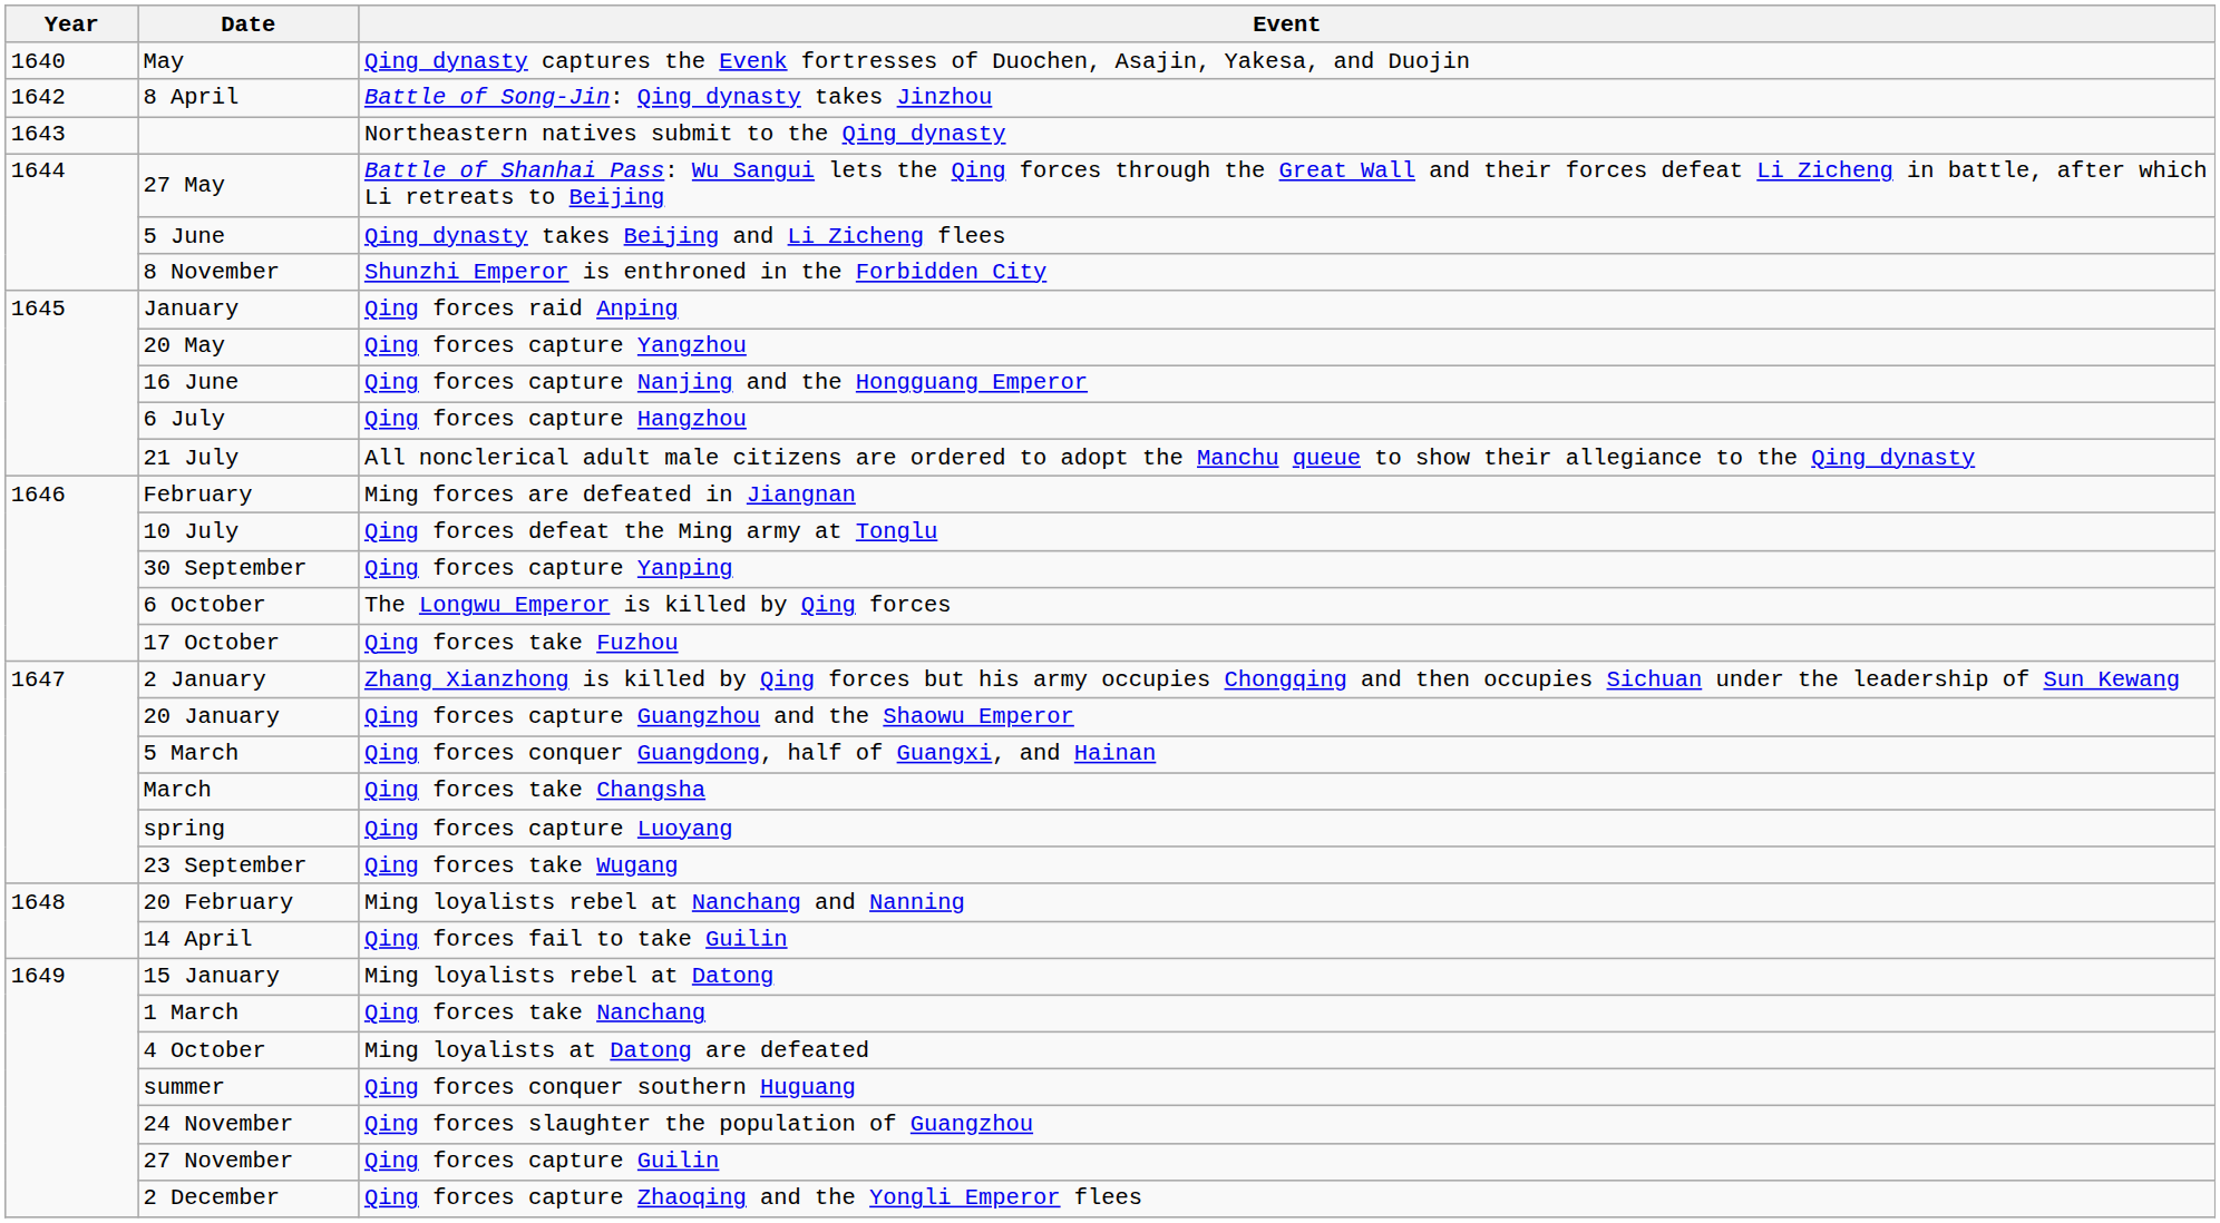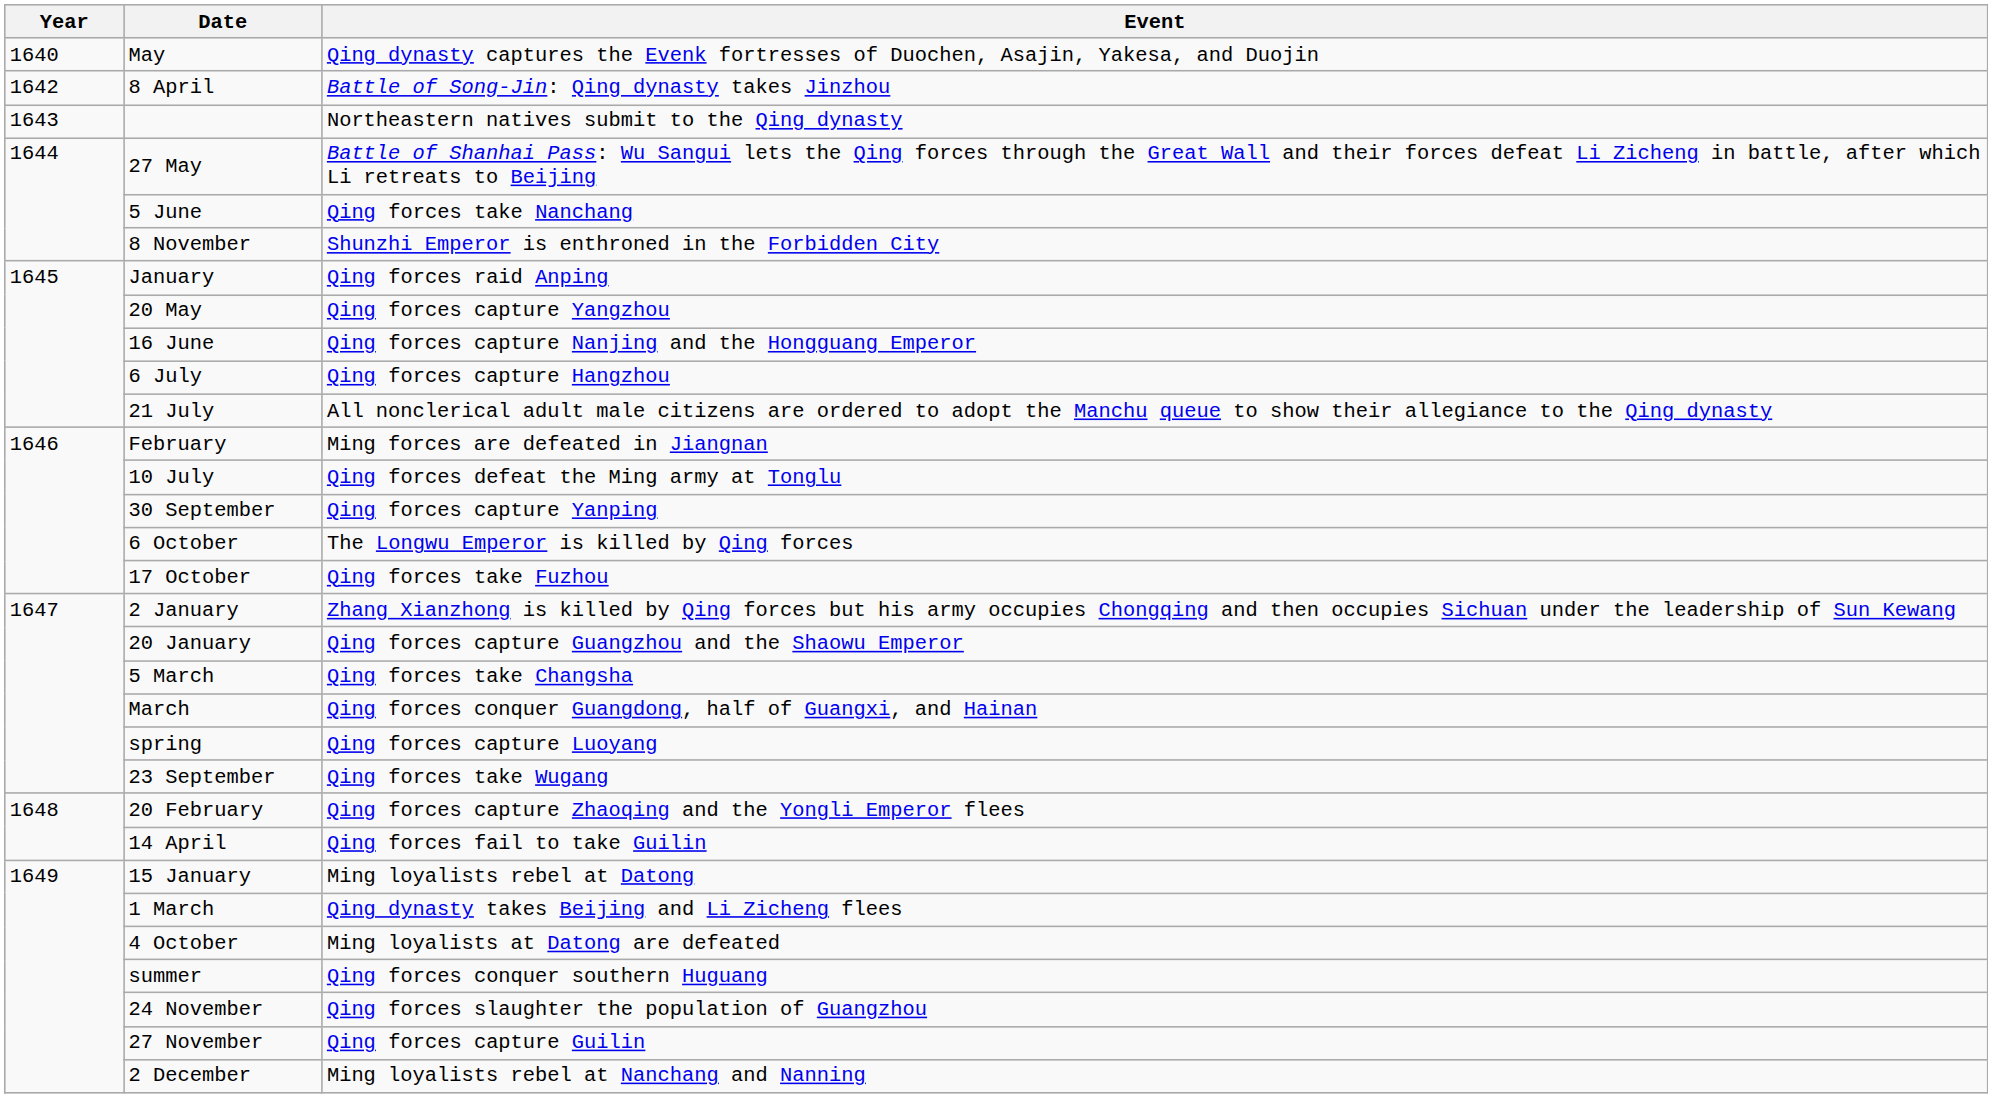5 June | Event: Qing dynasty takes Beijing and Li Zicheng flees -> Qing forces take Nanchang
5 March | Event: Qing forces conquer Guangdong, half of Guangxi, and Hainan -> Qing forces take Changsha
March | Event: Qing forces take Changsha -> Qing forces conquer Guangdong, half of Guangxi, and Hainan
20 February | Event: Ming loyalists rebel at Nanchang and Nanning -> Qing forces capture Zhaoqing and the Yongli Emperor flees
1 March | Event: Qing forces take Nanchang -> Qing dynasty takes Beijing and Li Zicheng flees
2 December | Event: Qing forces capture Zhaoqing and the Yongli Emperor flees -> Ming loyalists rebel at Nanchang and Nanning
